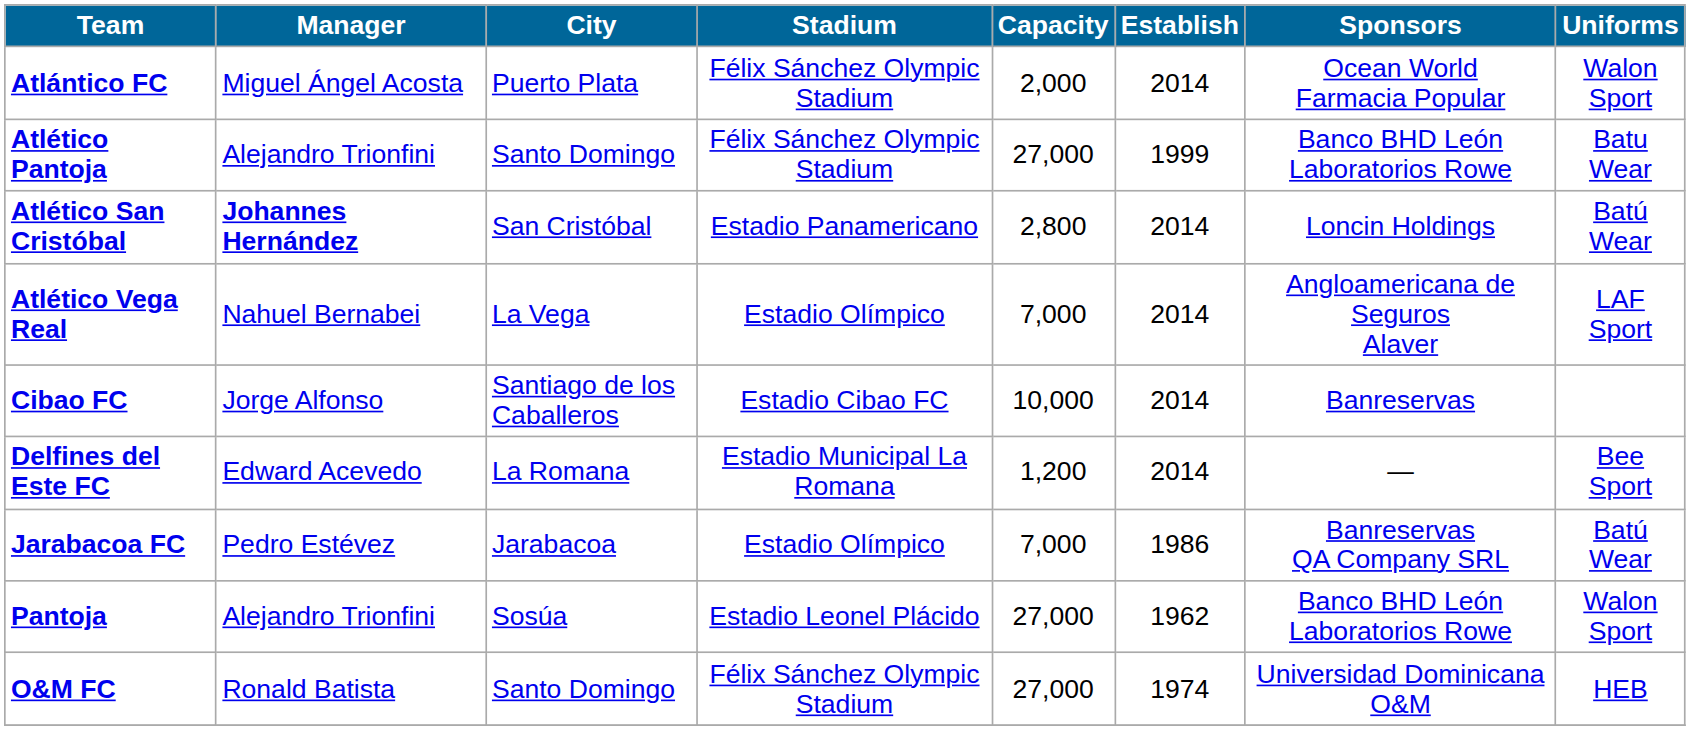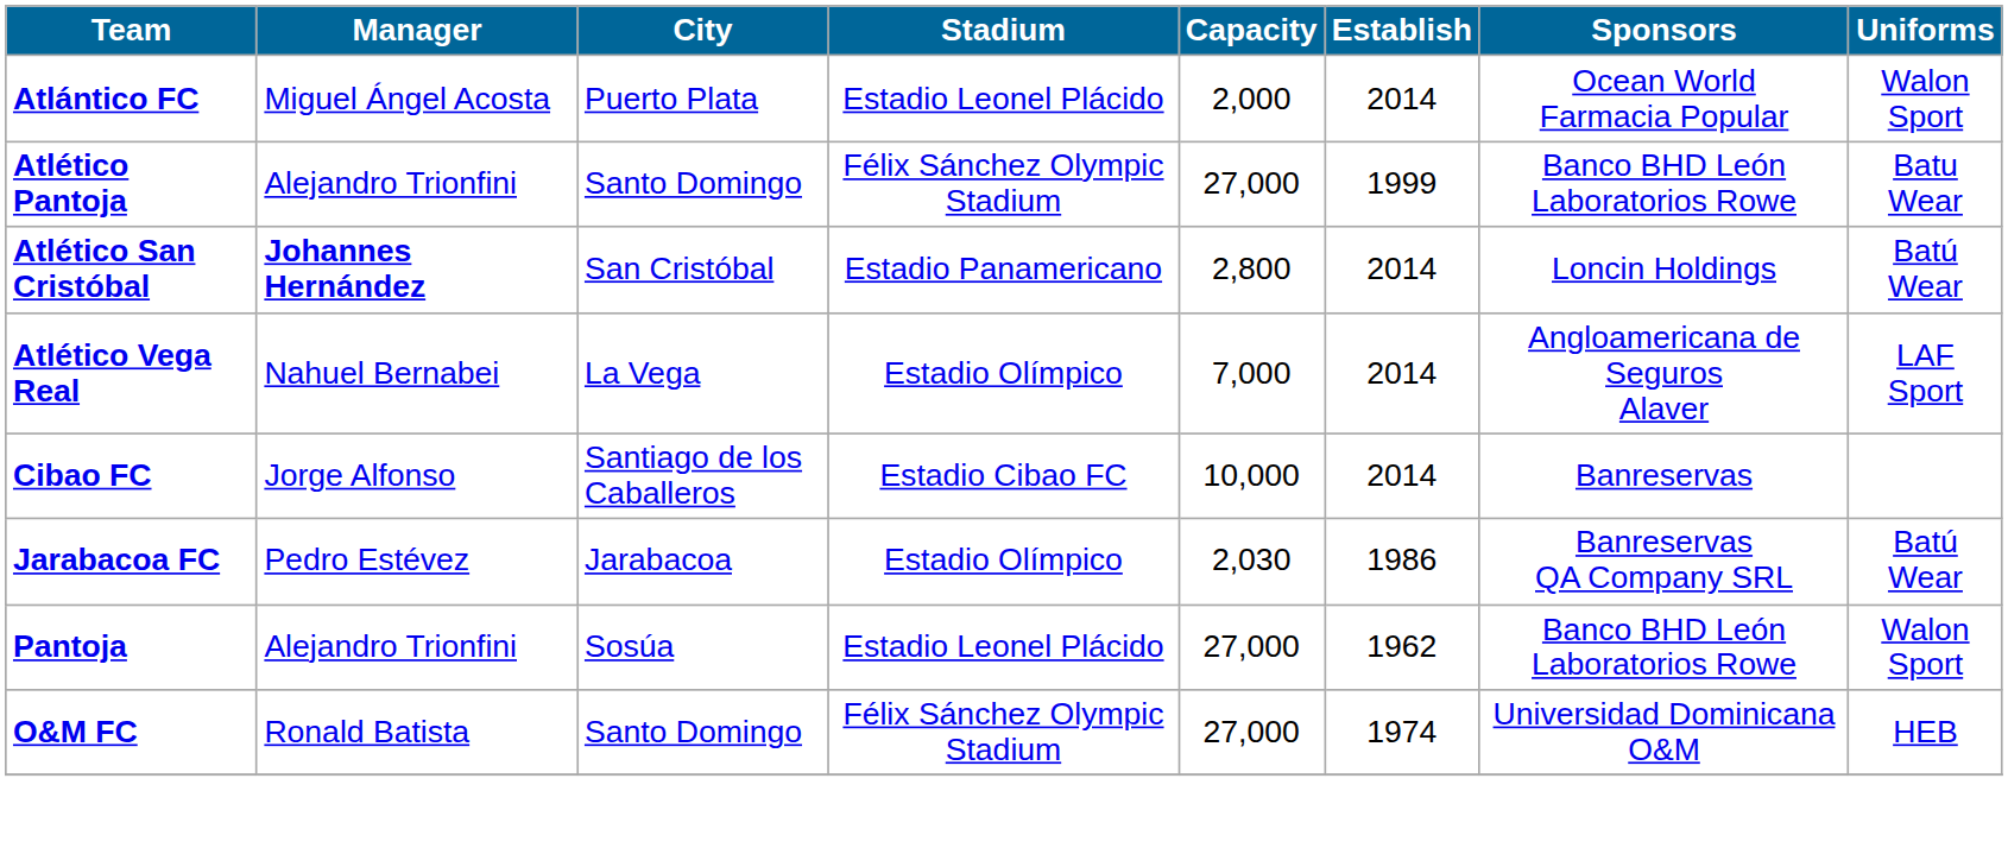Atlántico FC | Stadium: Félix Sánchez Olympic Stadium -> Estadio Leonel Plácido
- row: Delfines del Este FC | Edward Acevedo | La Romana | Estadio Municipal La Romana | 1,200 | 2014 | — | Bee Sport
Jarabacoa FC | Capacity: 7,000 -> 2,030
